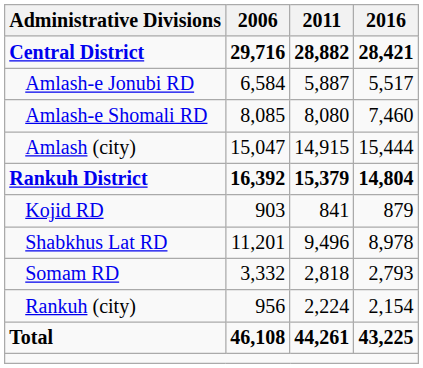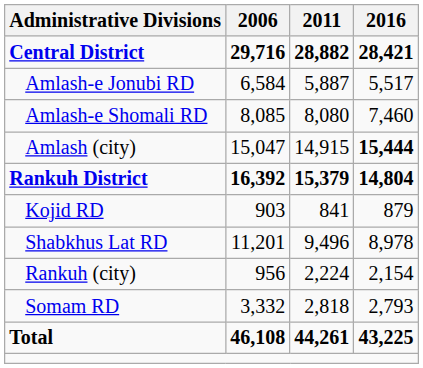Amlash (city) | 2016: normal -> bold
rows swapped: Somam RD <-> Rankuh (city)
